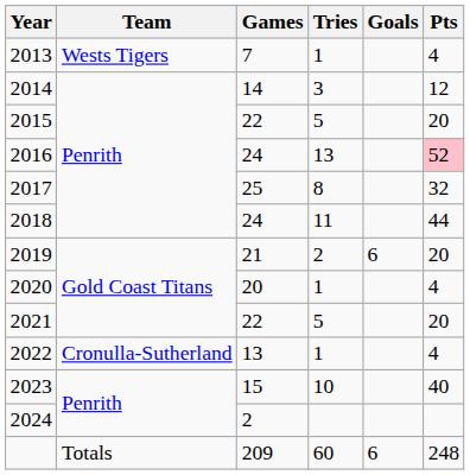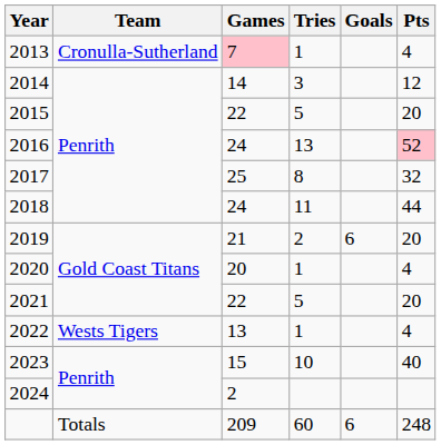2013 | Team: Wests Tigers -> Cronulla-Sutherland
2013 | Games: no background -> pink background
2022 | Team: Cronulla-Sutherland -> Wests Tigers
